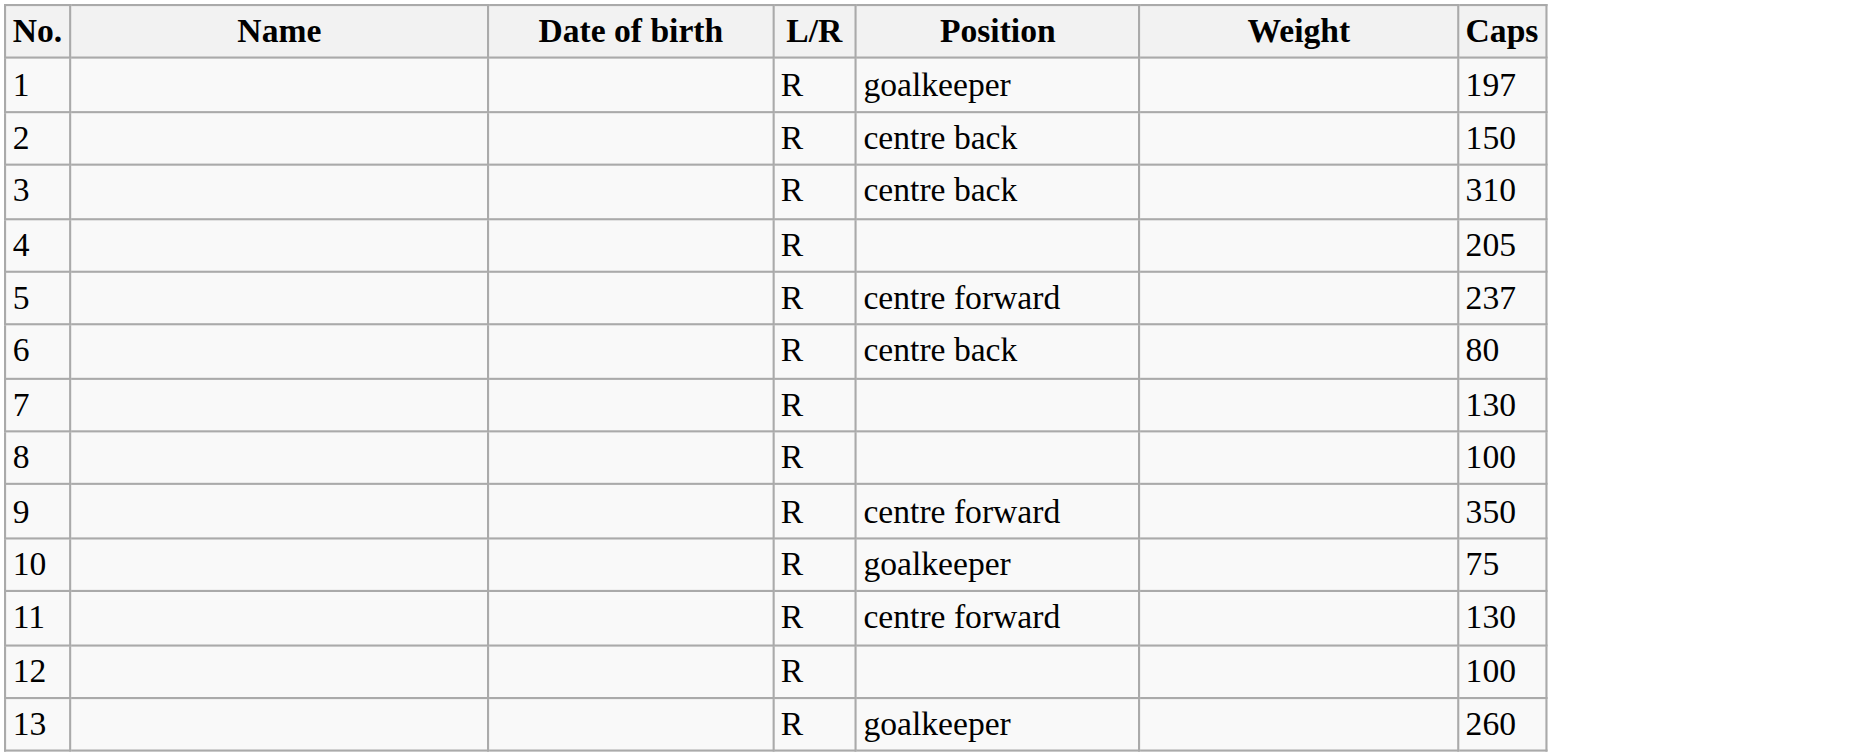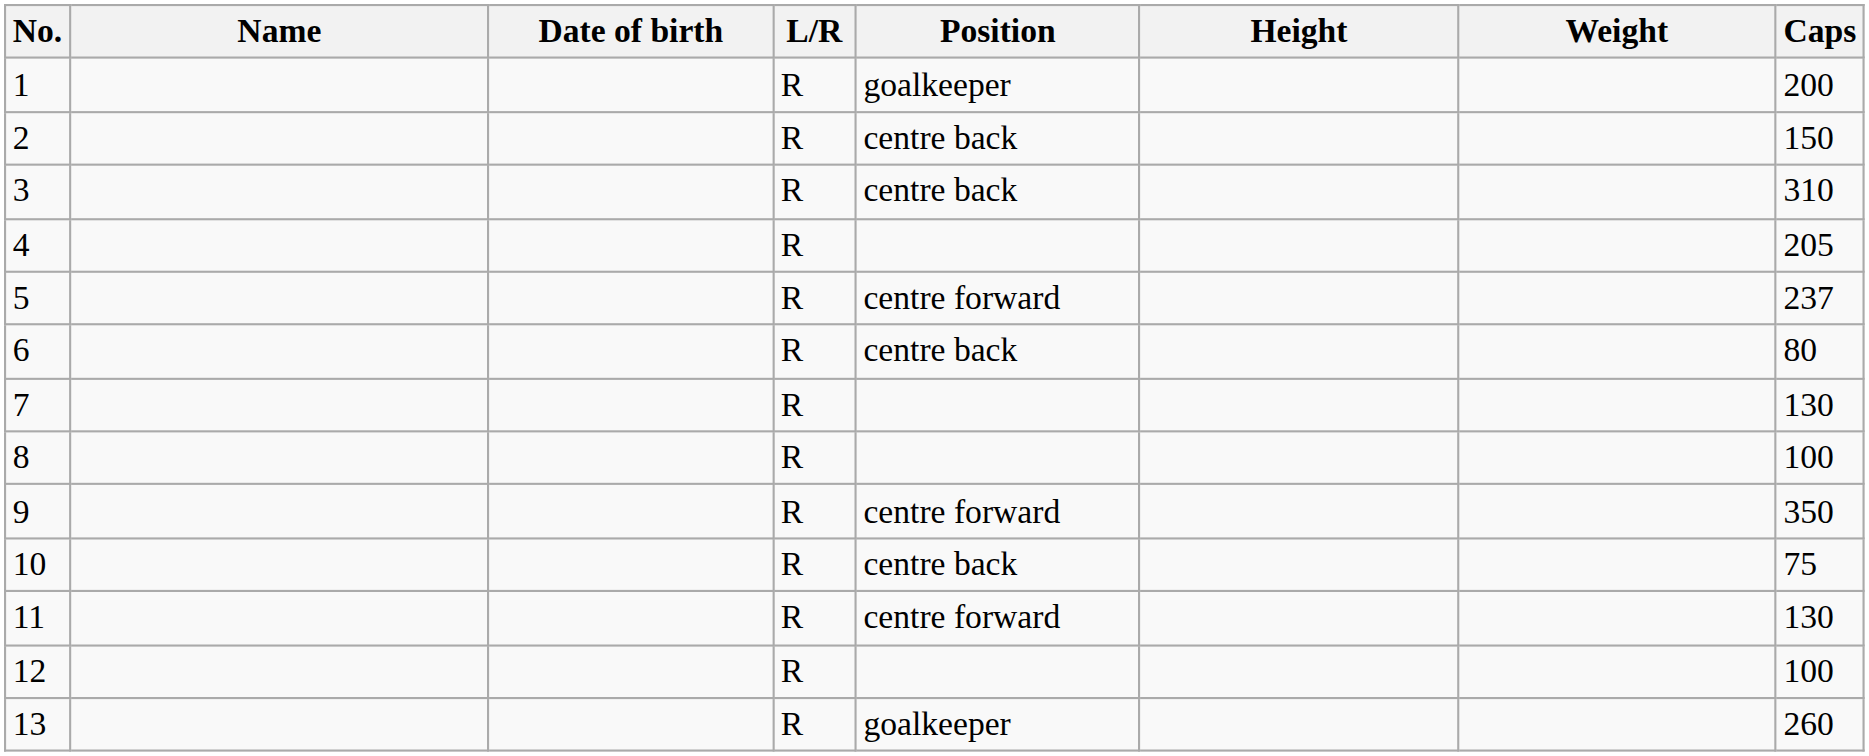+ column: Height
1 | Caps: 197 -> 200
10 | Position: goalkeeper -> centre back
